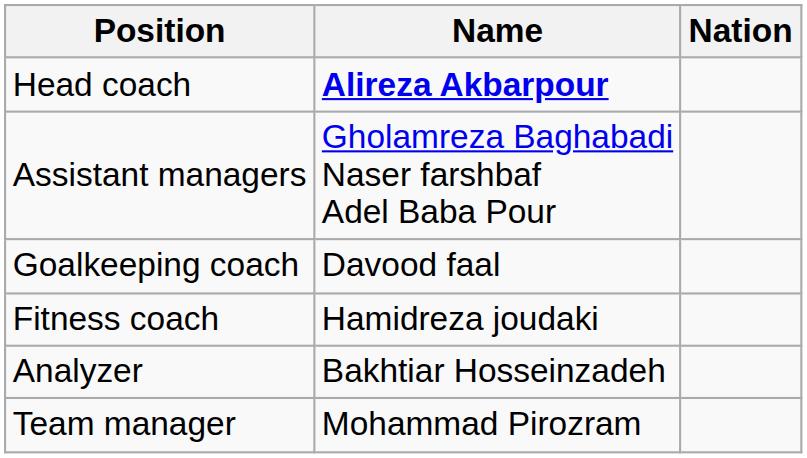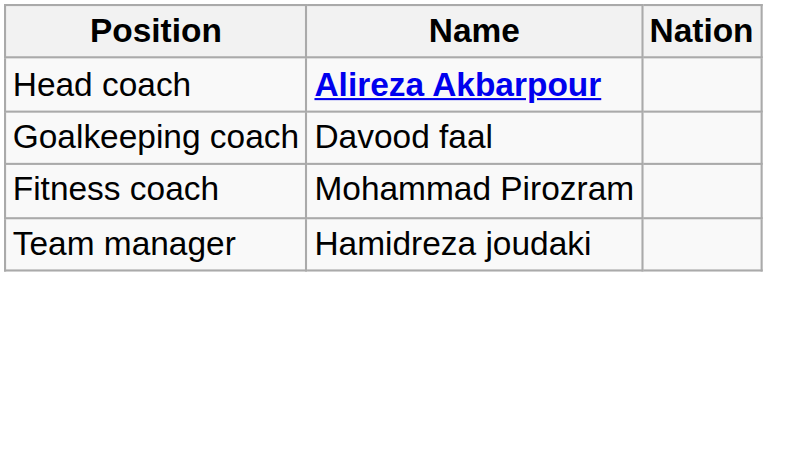- row: Assistant managers | Gholamreza Baghabadi Naser farshbaf Adel Baba Pour
Fitness coach | Name: Hamidreza joudaki -> Mohammad Pirozram
- row: Analyzer | Bakhtiar Hosseinzadeh
Team manager | Name: Mohammad Pirozram -> Hamidreza joudaki
